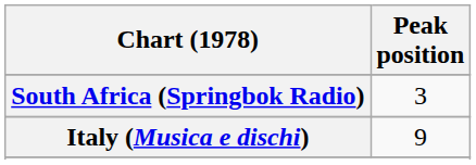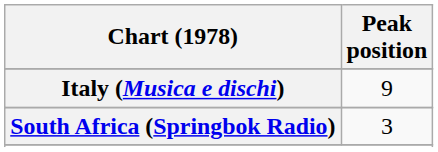rows swapped: Italy (Musica e dischi) <-> South Africa (Springbok Radio)
